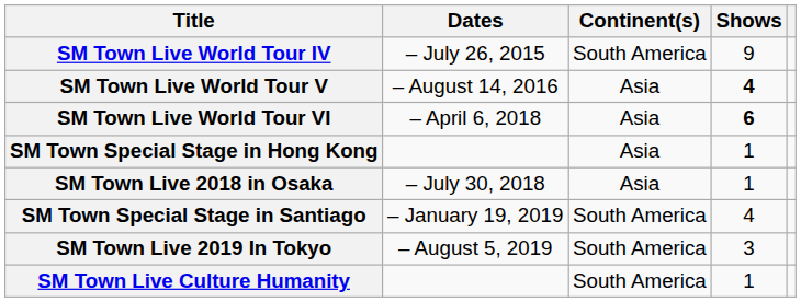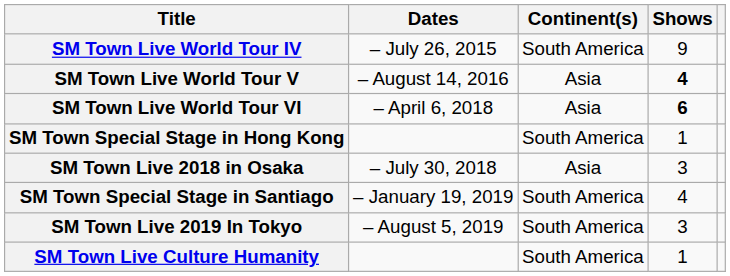SM Town Special Stage in Hong Kong | Continent(s): Asia -> South America
SM Town Live 2018 in Osaka | Shows: 1 -> 3
